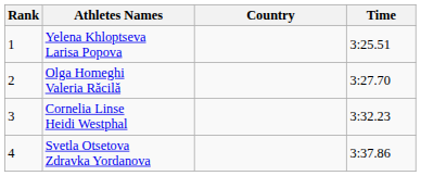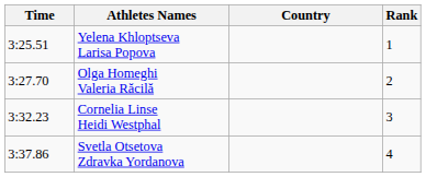columns swapped: Rank <-> Time
